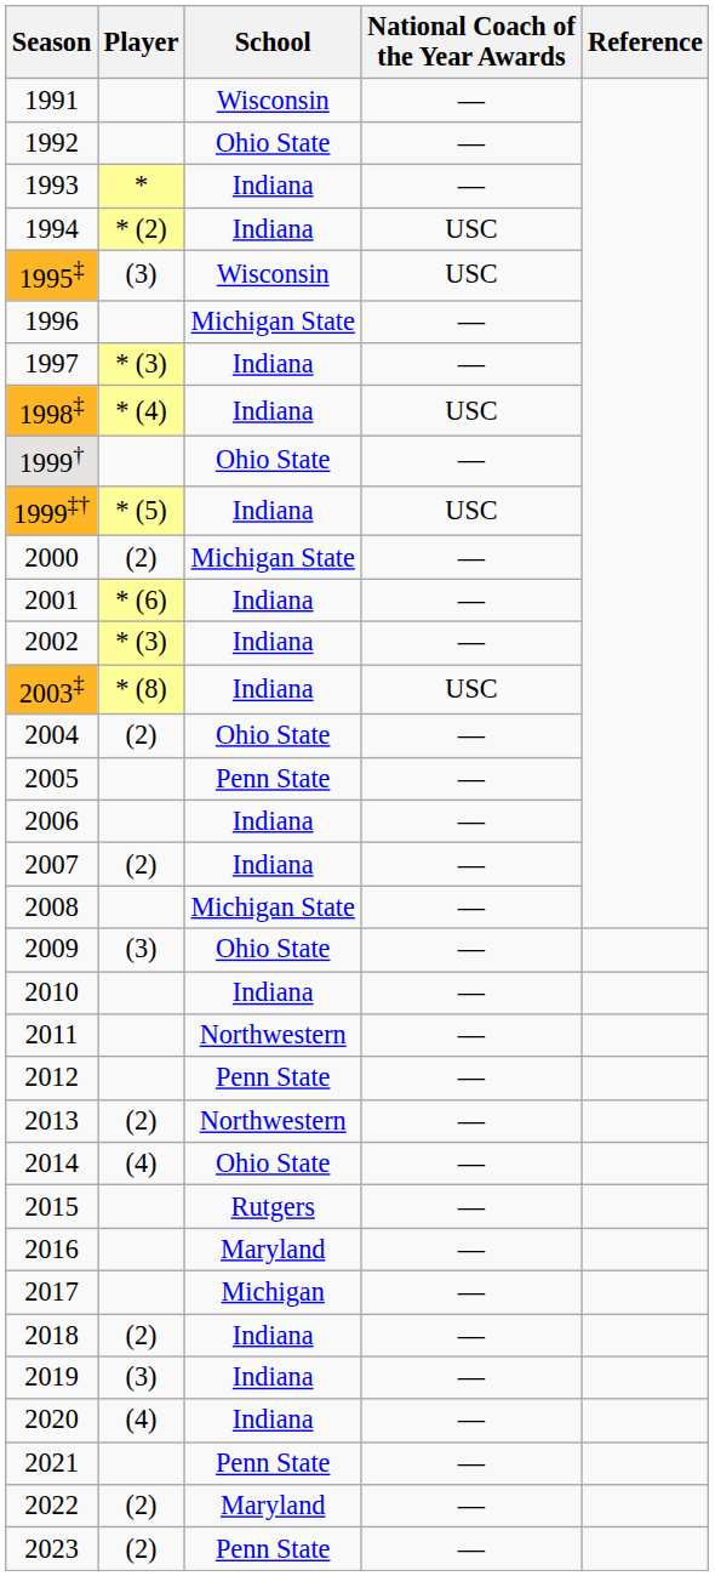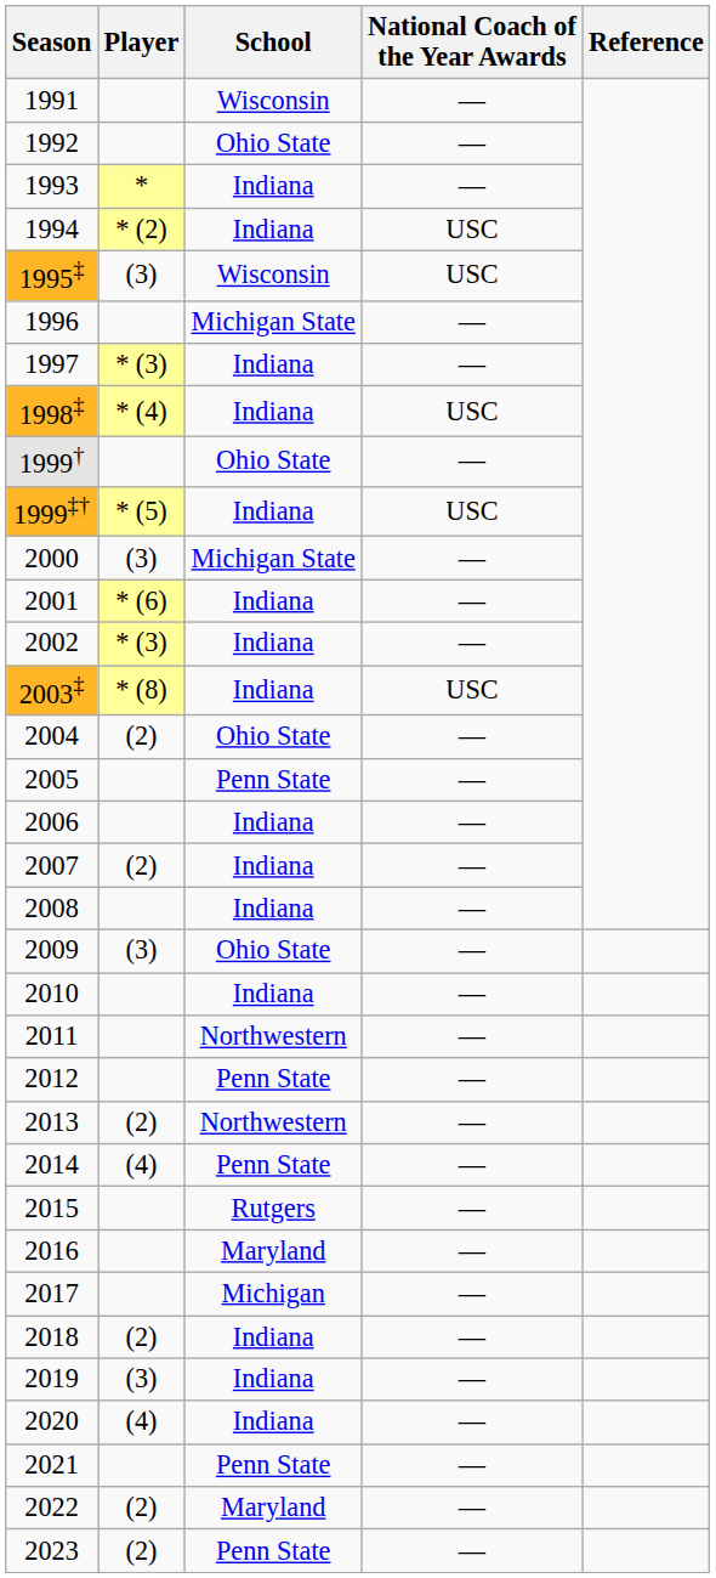2000 | Player: (2) -> (3)
2008 | School: Michigan State -> Indiana
2014 | School: Ohio State -> Penn State
